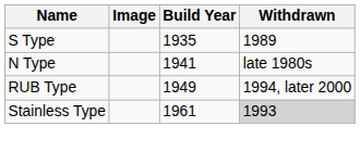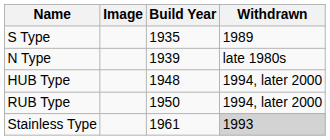N Type | Build Year: 1941 -> 1939
+ row: HUB Type | 1948 | 1994, later 2000
RUB Type | Build Year: 1949 -> 1950
